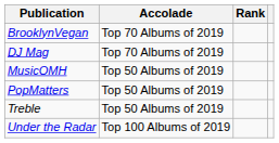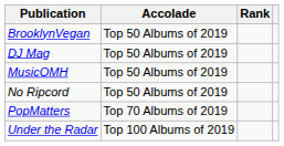BrooklynVegan | Accolade: Top 70 Albums of 2019 -> Top 50 Albums of 2019
DJ Mag | Accolade: Top 70 Albums of 2019 -> Top 50 Albums of 2019
+ row: No Ripcord | Top 50 Albums of 2019
PopMatters | Accolade: Top 50 Albums of 2019 -> Top 70 Albums of 2019
- row: Treble | Top 50 Albums of 2019
